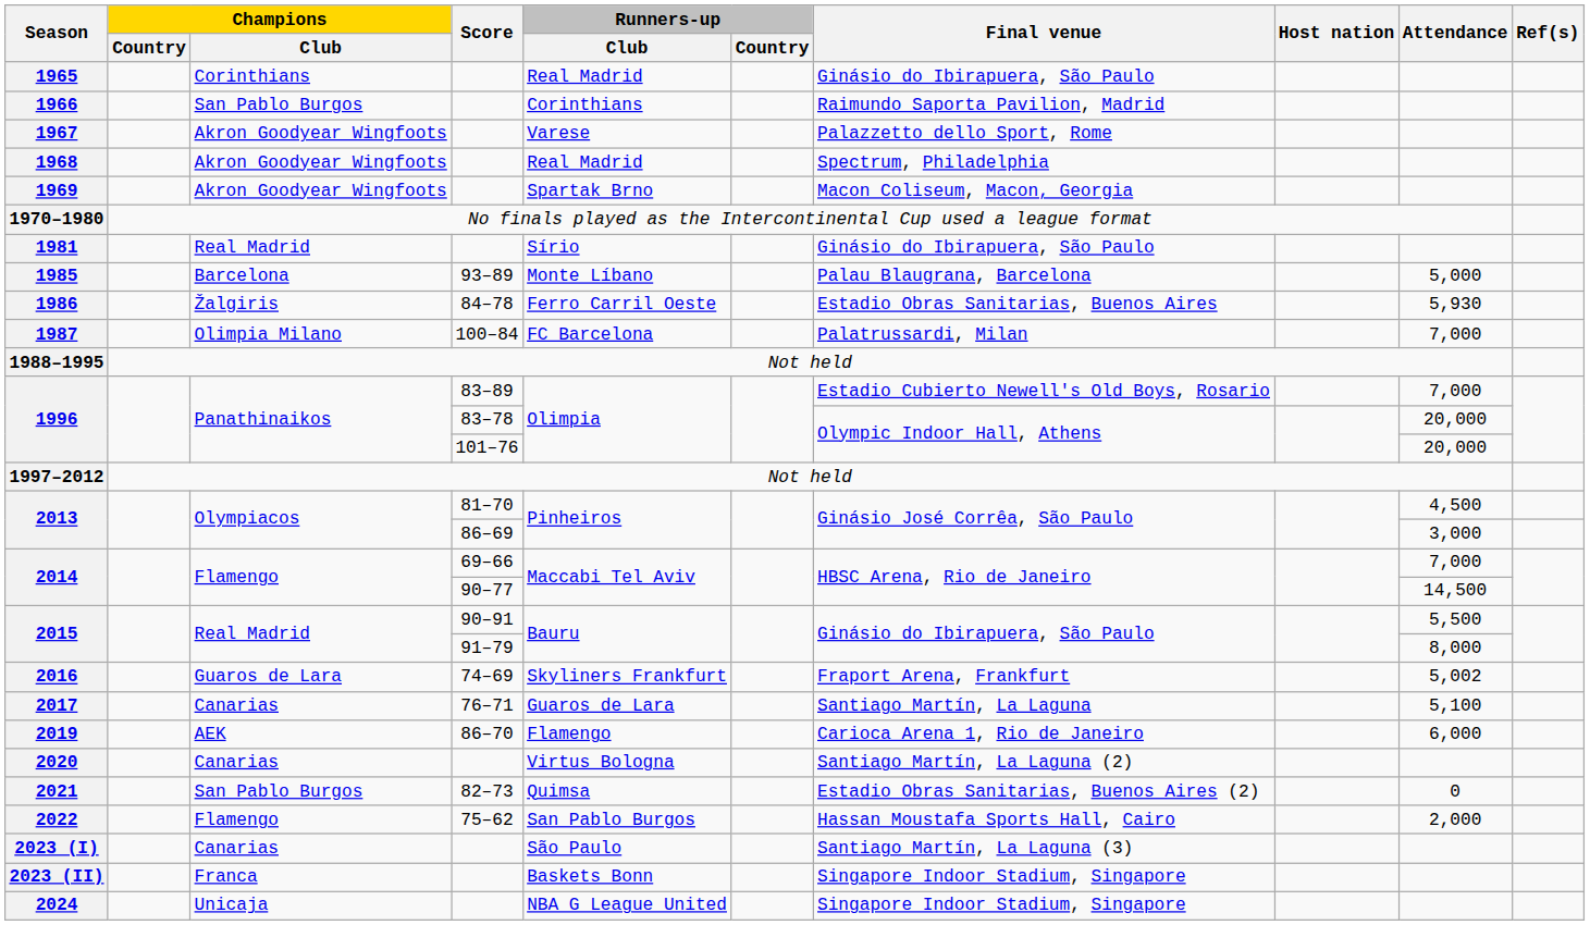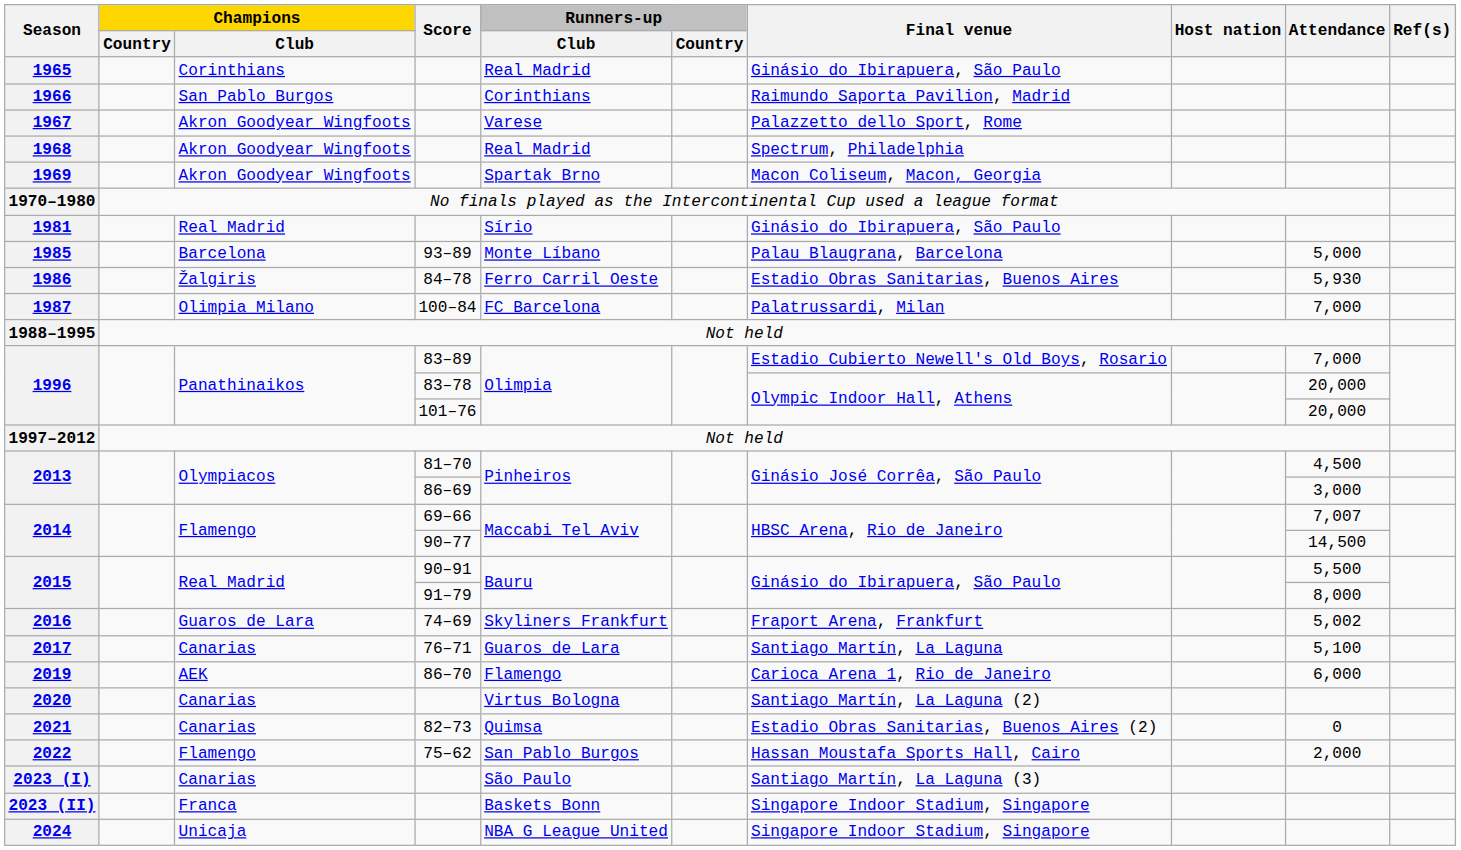2014 / 69–66 | Attendance: 7,000 -> 7,007
2021 | Champions / Club: San Pablo Burgos -> Canarias
